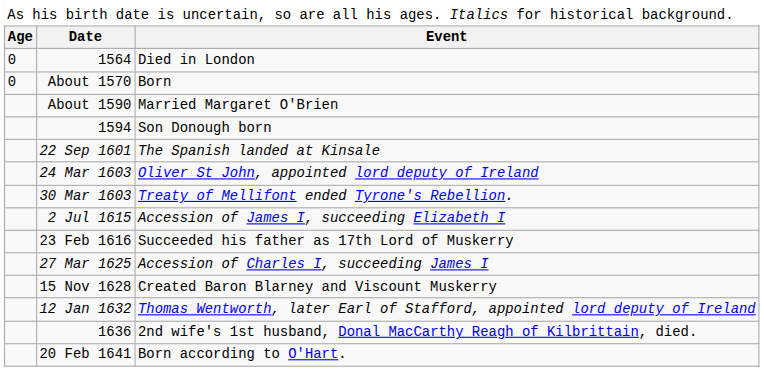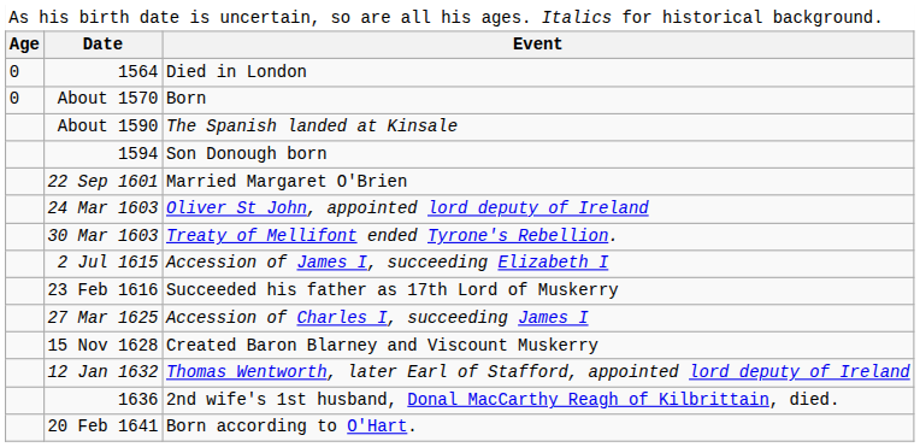About 1590 | column 3: Married Margaret O'Brien -> The Spanish landed at Kinsale
22 Sep 1601 | column 3: The Spanish landed at Kinsale -> Married Margaret O'Brien
